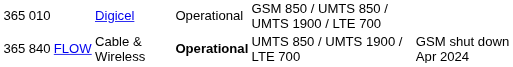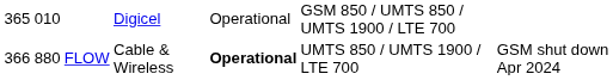FLOW | column 1: 365 -> 366
FLOW | column 2: 840 -> 880
